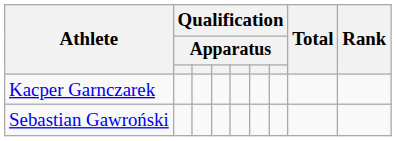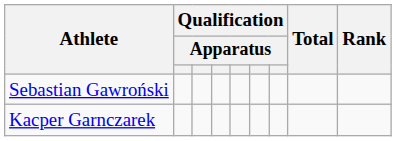rows swapped: Kacper Garnczarek <-> Sebastian Gawroński
